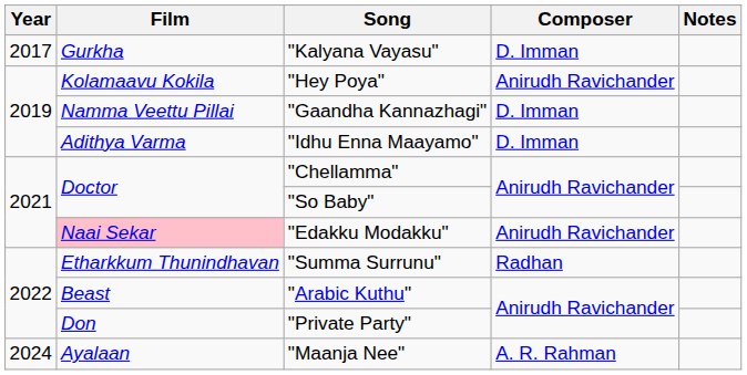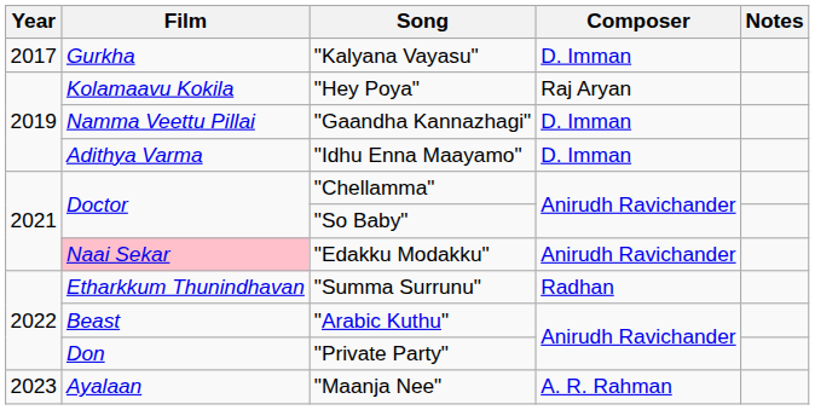"Hey Poya" | Composer: Anirudh Ravichander -> Raj Aryan
"Maanja Nee" | Year: 2024 -> 2023
